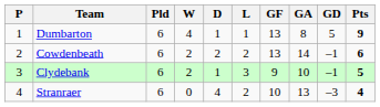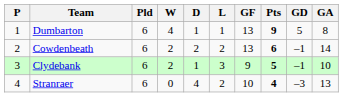columns swapped: GA <-> Pts
